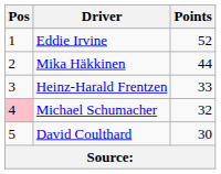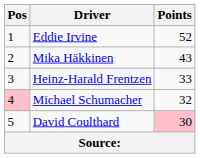Mika Häkkinen | Points: 44 -> 43
David Coulthard | Points: no background -> pink background
